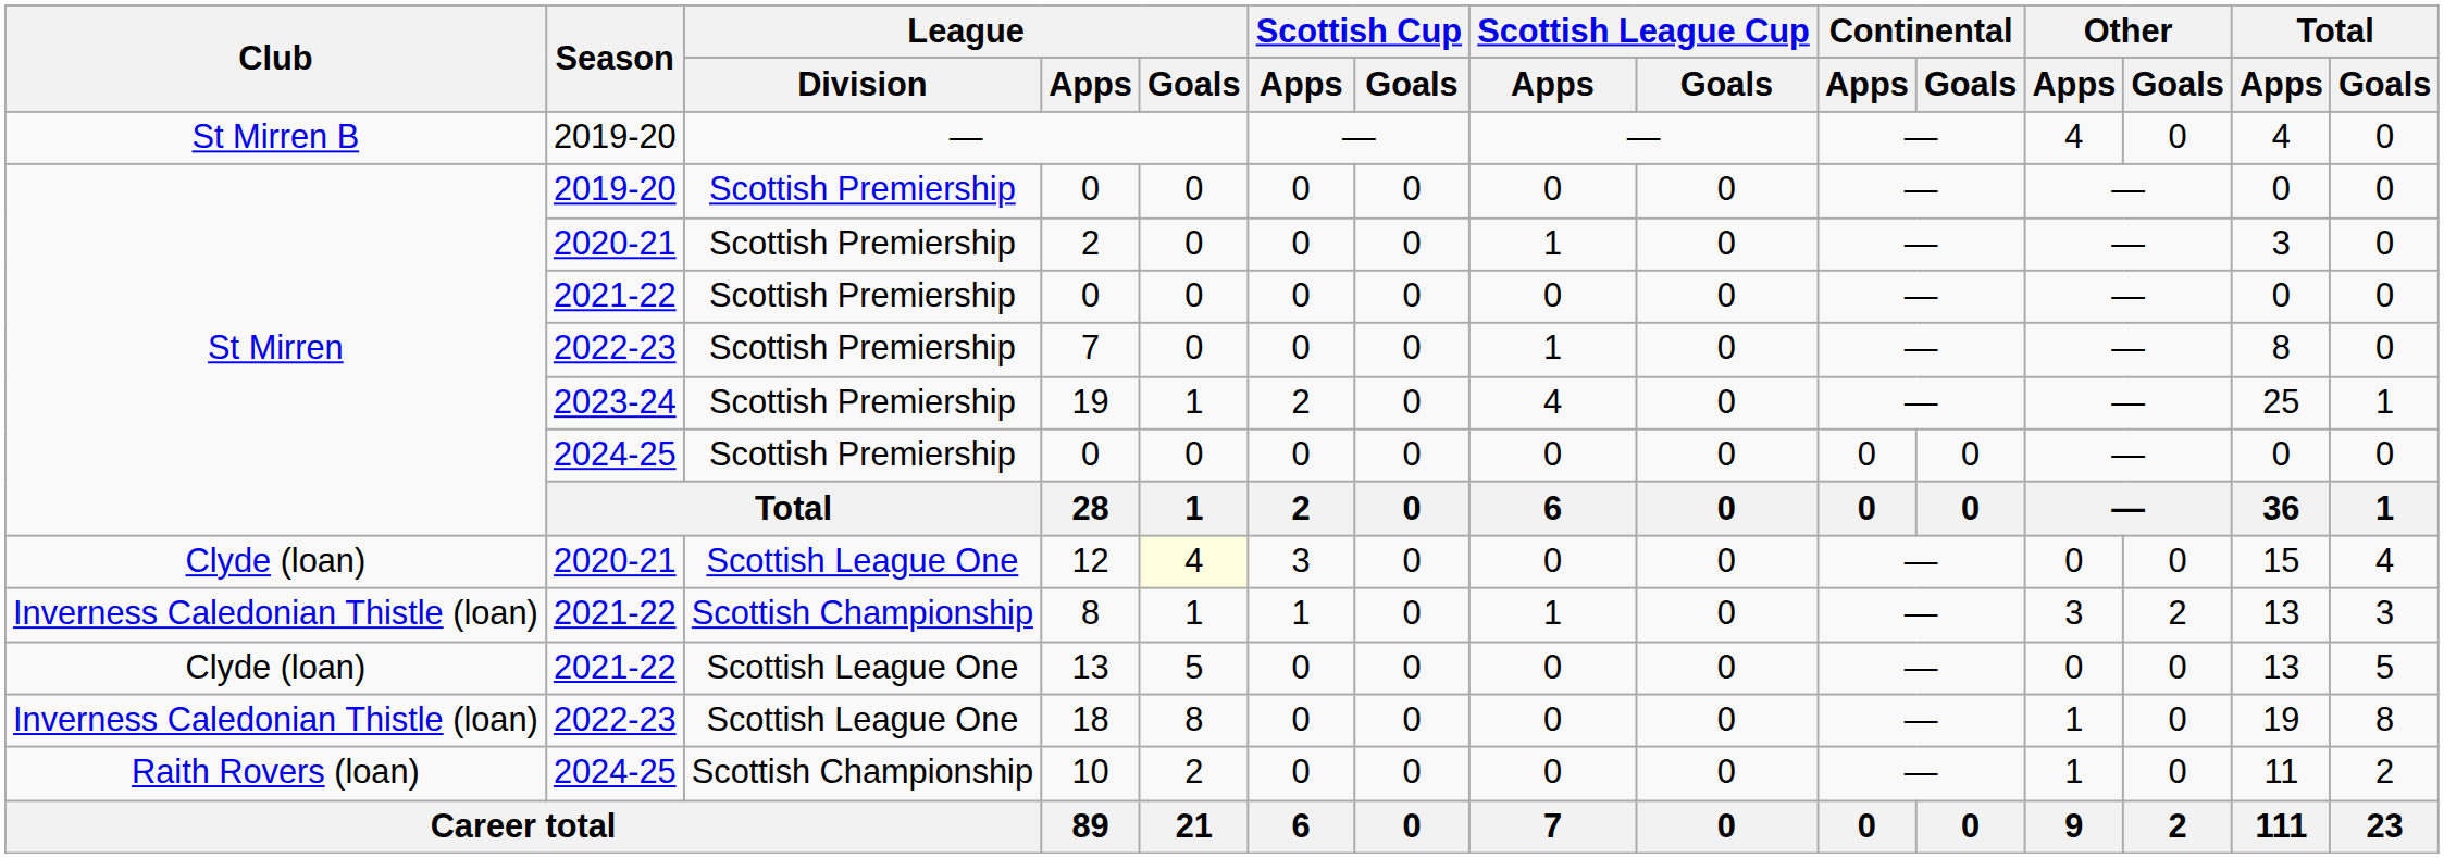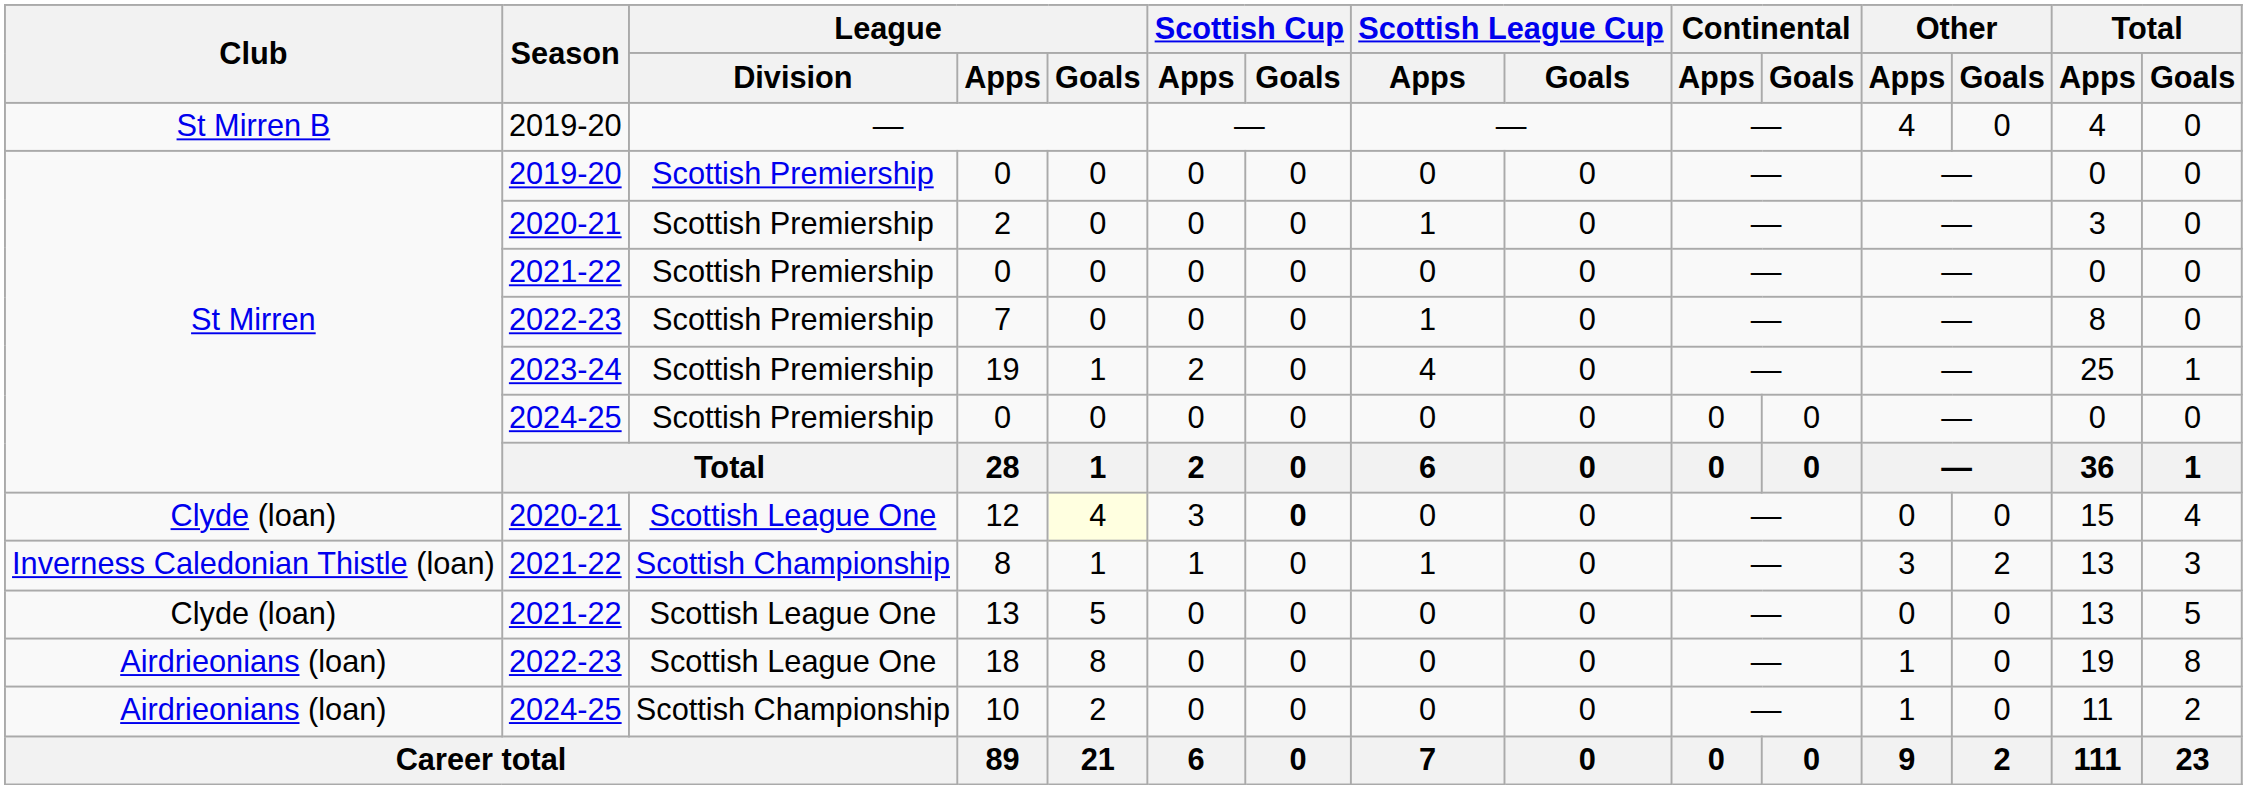12 | Scottish Cup / Goals: normal -> bold
18 | Club: Inverness Caledonian Thistle (loan) -> Airdrieonians (loan)
10 | Club: Raith Rovers (loan) -> Airdrieonians (loan)
